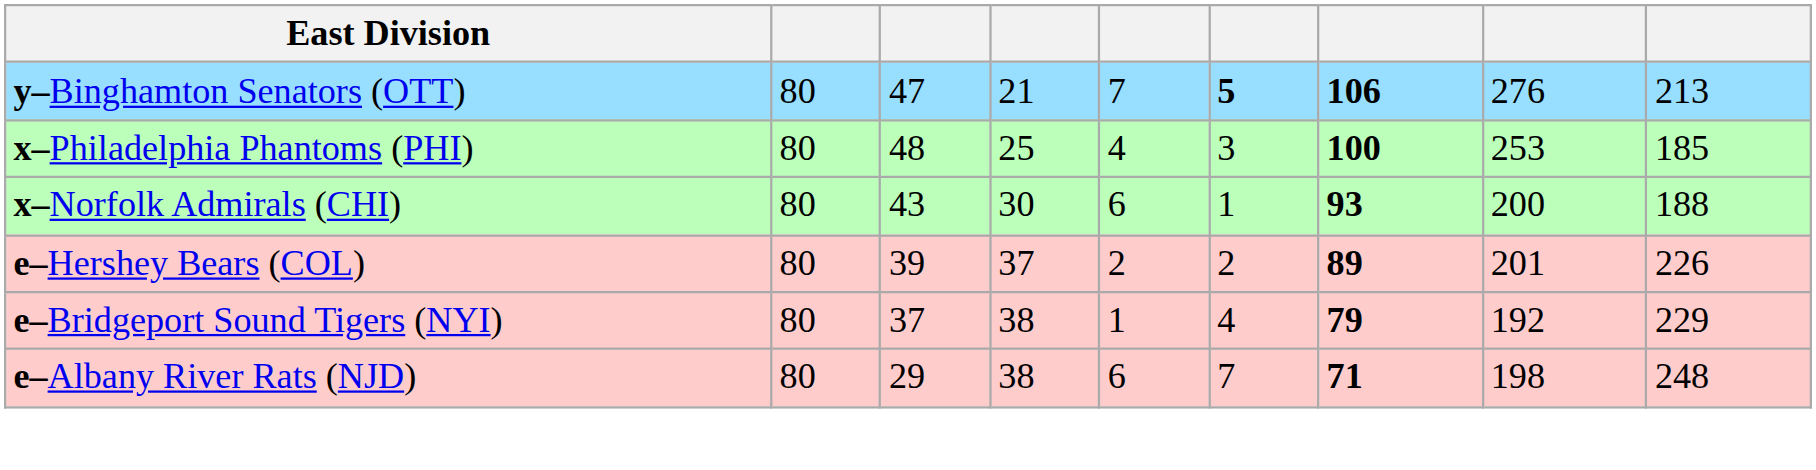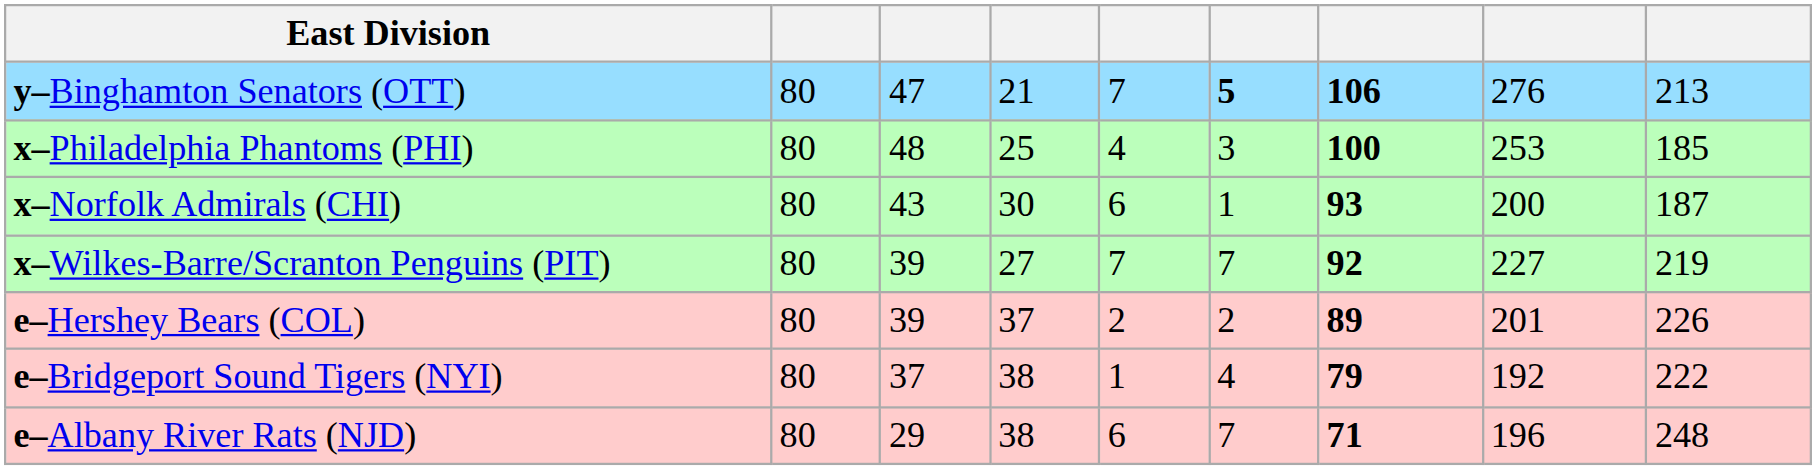x–Norfolk Admirals (CHI) | column 9: 188 -> 187
+ row: x–Wilkes-Barre/Scranton Penguins (PIT) | 80 | 39 | 27 | 7 | 7 | 92 | 227 | 219
e–Bridgeport Sound Tigers (NYI) | column 9: 229 -> 222
e–Albany River Rats (NJD) | column 8: 198 -> 196
